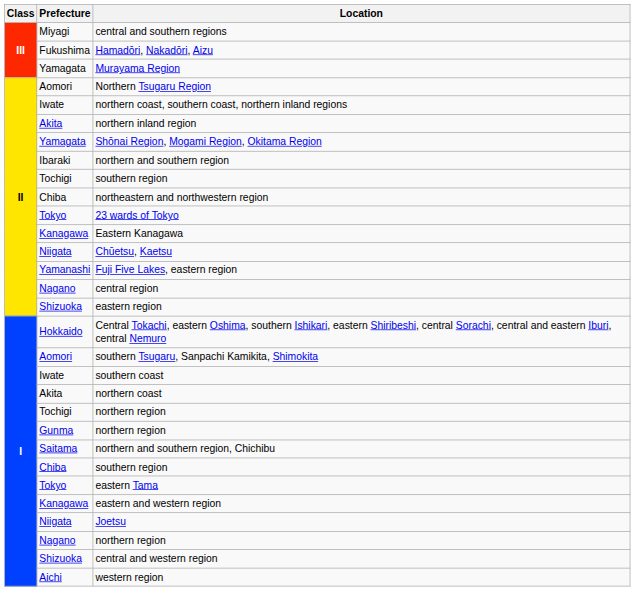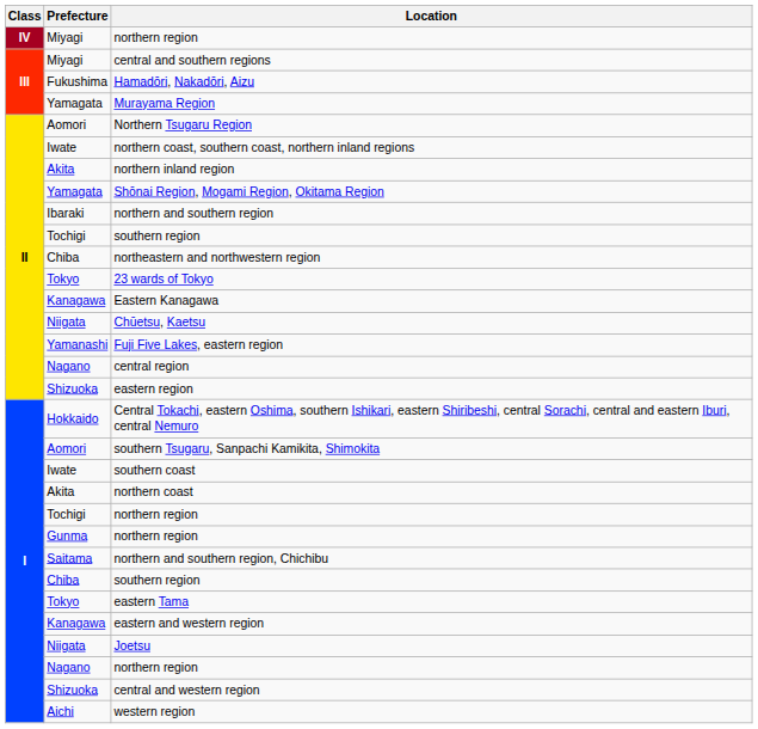+ row: IV | Miyagi | northern region
